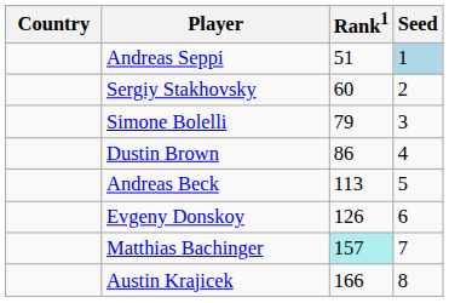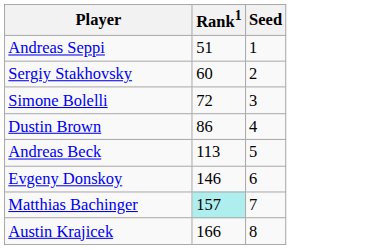- column: Country
Andreas Seppi | Seed: lightblue background -> no background
Simone Bolelli | Rank1: 79 -> 72
Evgeny Donskoy | Rank1: 126 -> 146
